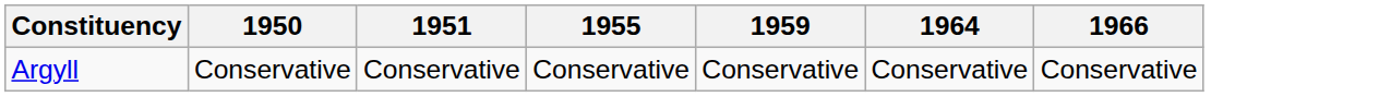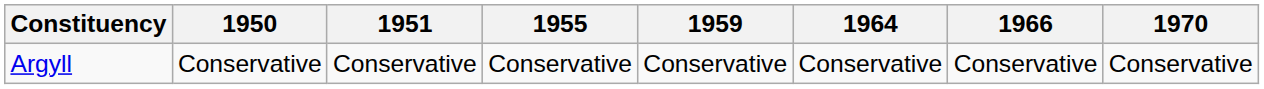+ column: 1970 | Conservative
